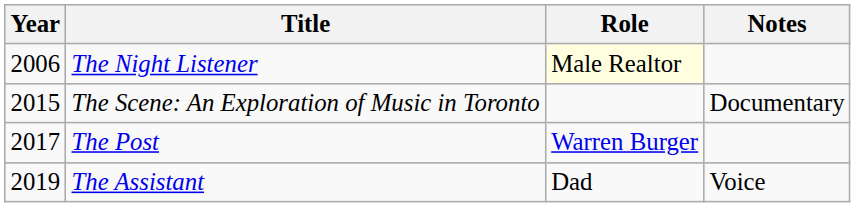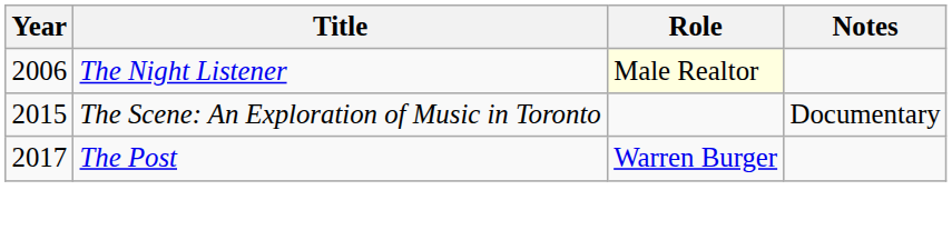- row: 2019 | The Assistant | Dad | Voice
